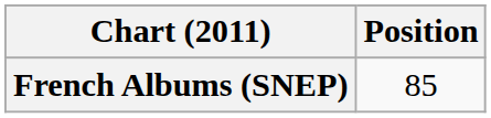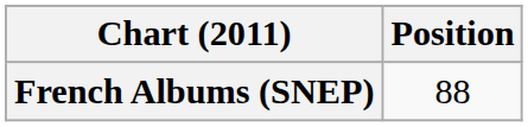French Albums (SNEP) | Position: 85 -> 88
